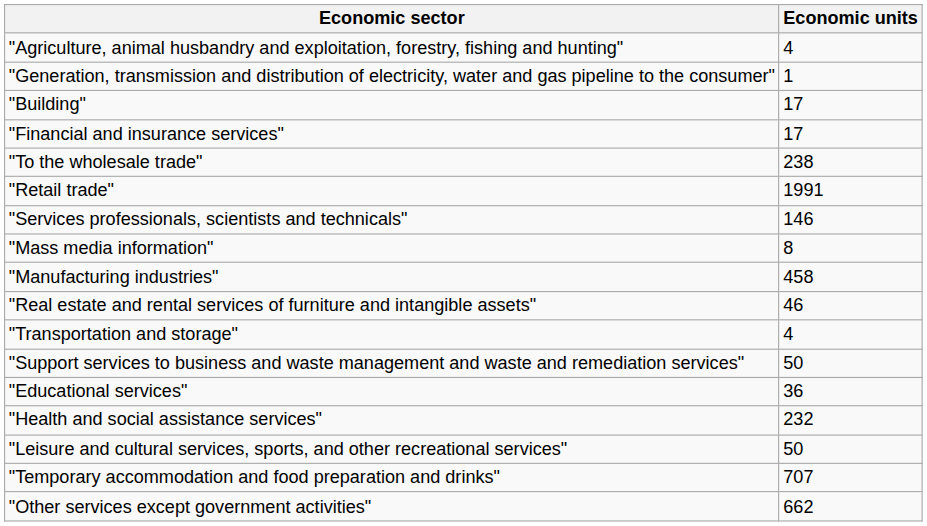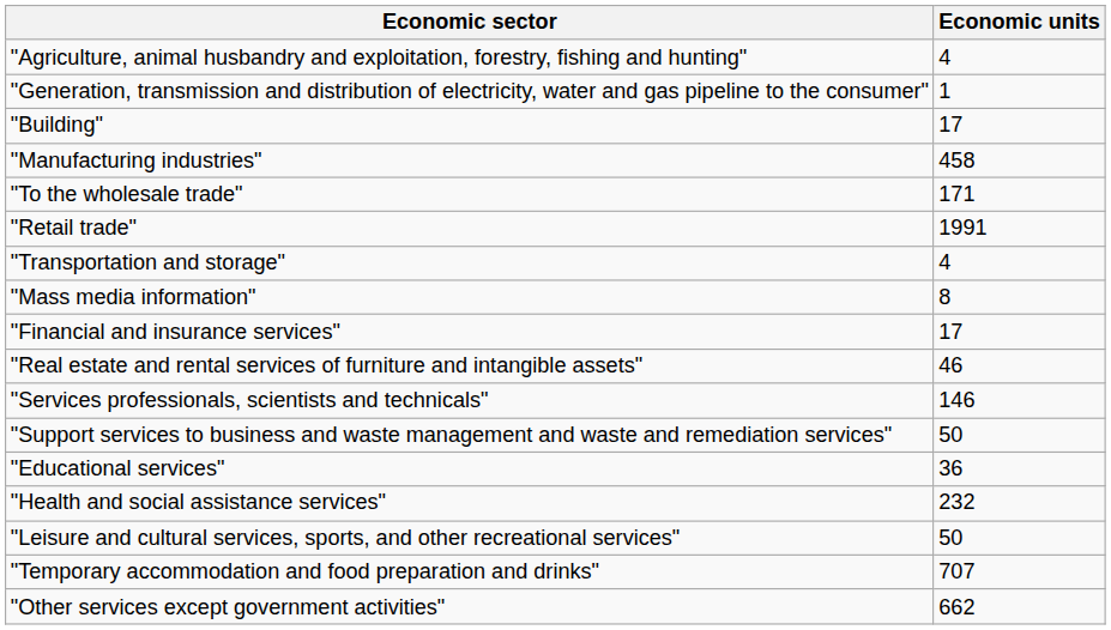rows swapped: "Manufacturing industries" <-> "Financial and insurance services"
"To the wholesale trade" | Economic units: 238 -> 171
rows swapped: "Transportation and storage" <-> "Services professionals, scientists and technicals"
